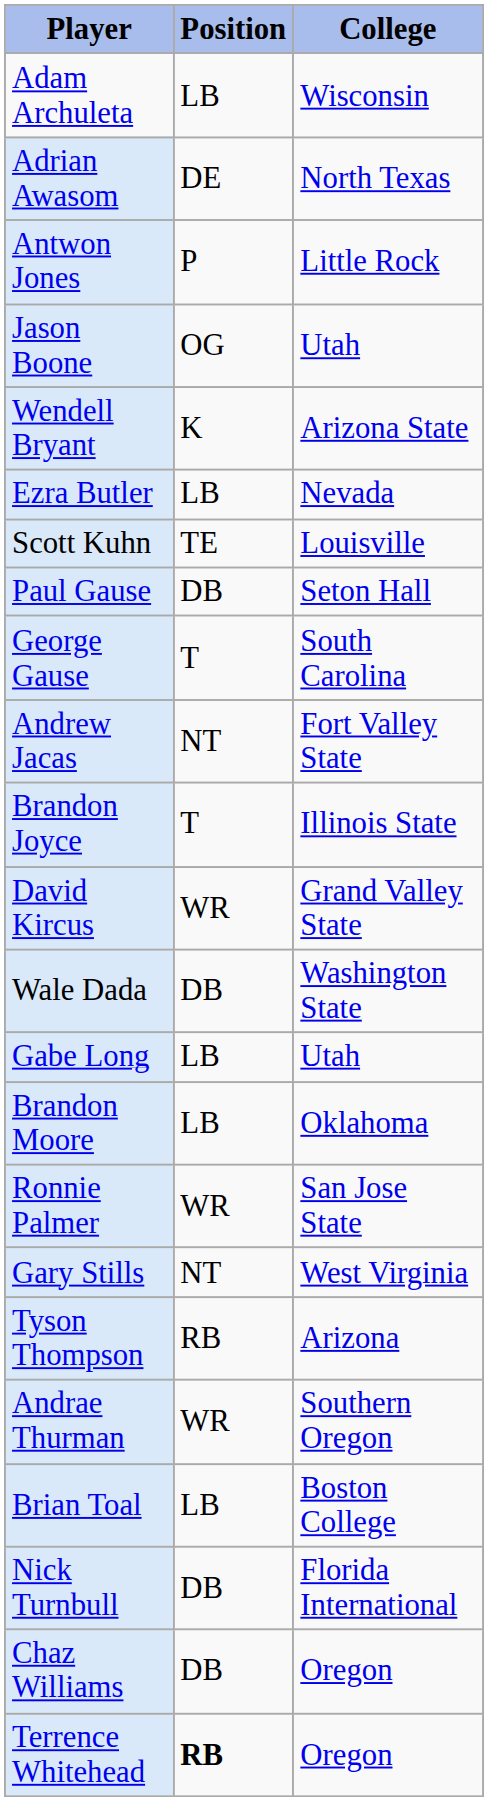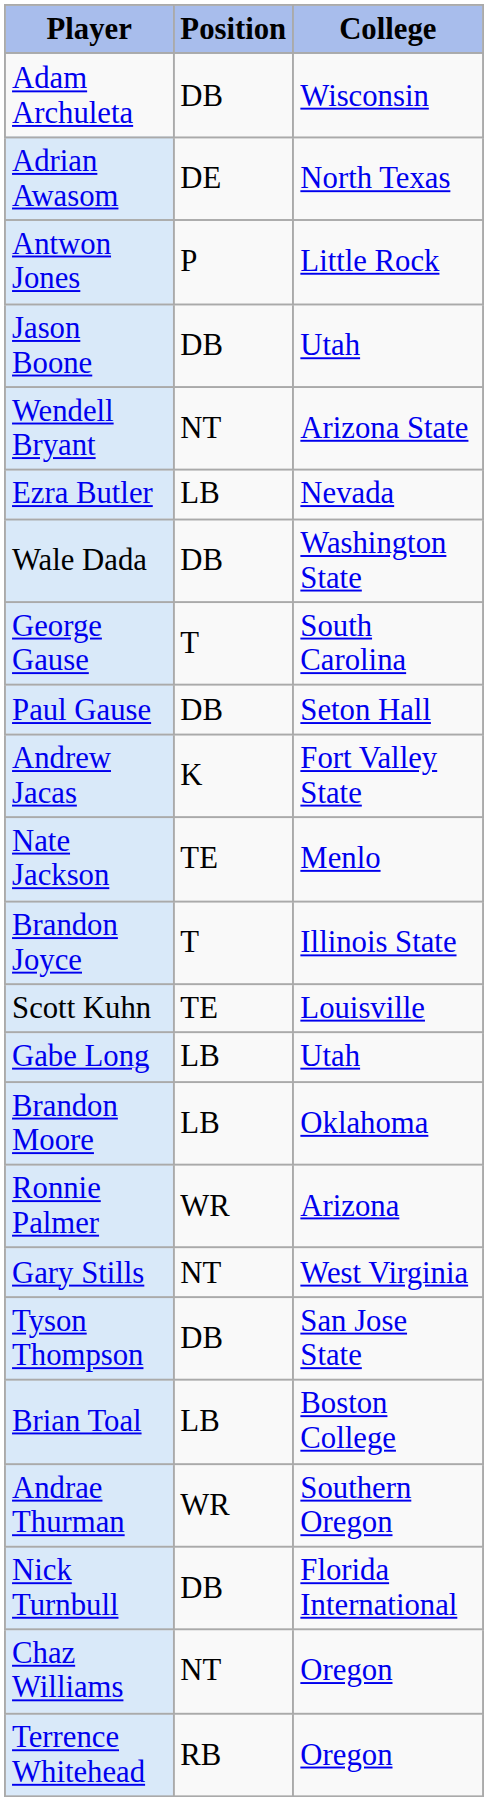Adam Archuleta | Position: LB -> DB
Jason Boone | Position: OG -> DB
Wendell Bryant | Position: K -> NT
rows swapped: Wale Dada <-> Scott Kuhn
rows swapped: George Gause <-> Paul Gause
Andrew Jacas | Position: NT -> K
+ row: Nate Jackson | TE | Menlo
- row: David Kircus | WR | Grand Valley State
Ronnie Palmer | College: San Jose State -> Arizona
Tyson Thompson | Position: RB -> DB
Tyson Thompson | College: Arizona -> San Jose State
rows swapped: Andrae Thurman <-> Brian Toal
Chaz Williams | Position: DB -> NT
Terrence Whitehead | Position: bold -> normal
